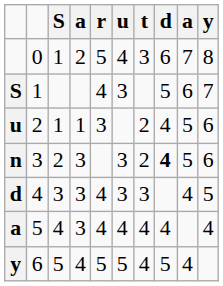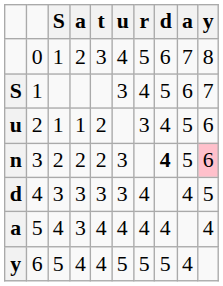columns swapped: t <-> r
n | column 4: 3 -> 2
n | y: no background -> pink background
